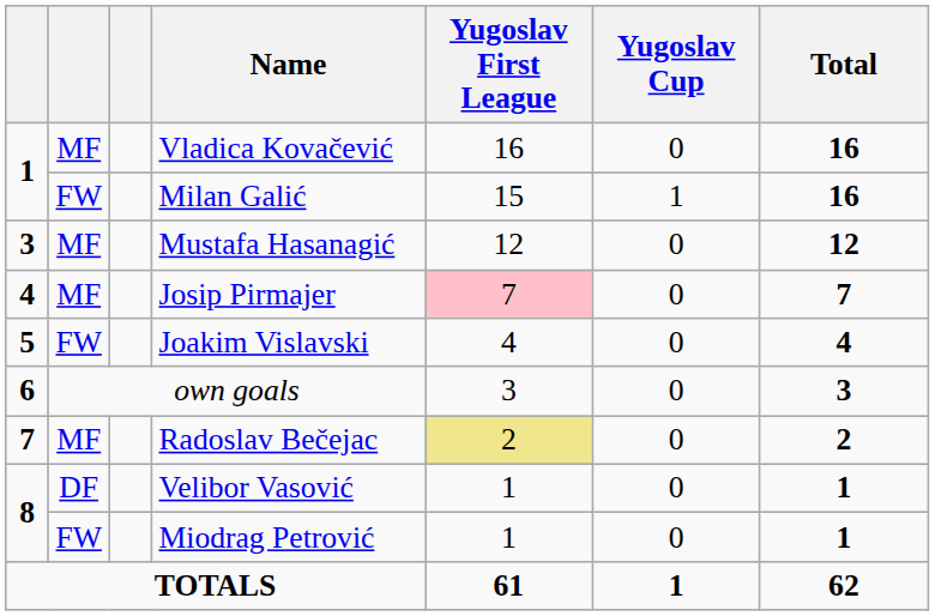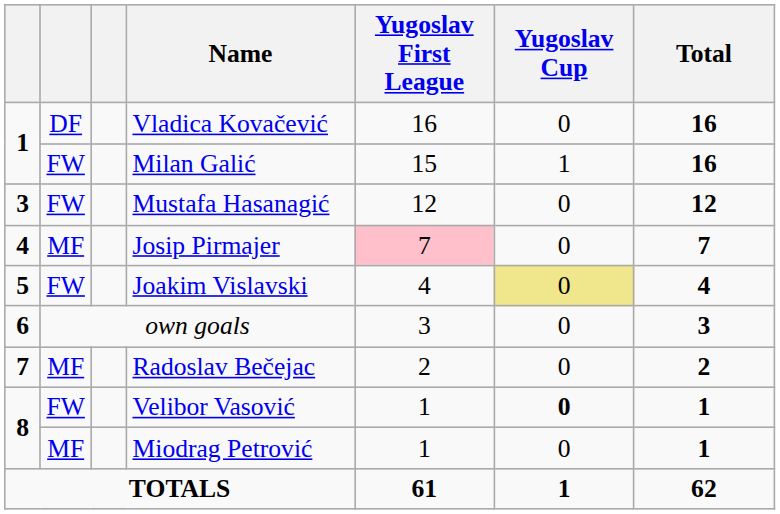Vladica Kovačević | column 2: MF -> DF
Mustafa Hasanagić | column 2: MF -> FW
Joakim Vislavski | Yugoslav Cup: no background -> khaki background
Radoslav Bečejac | Yugoslav First League: khaki background -> no background
Velibor Vasović | column 2: DF -> FW
Velibor Vasović | Yugoslav Cup: normal -> bold
Miodrag Petrović | column 2: FW -> MF
